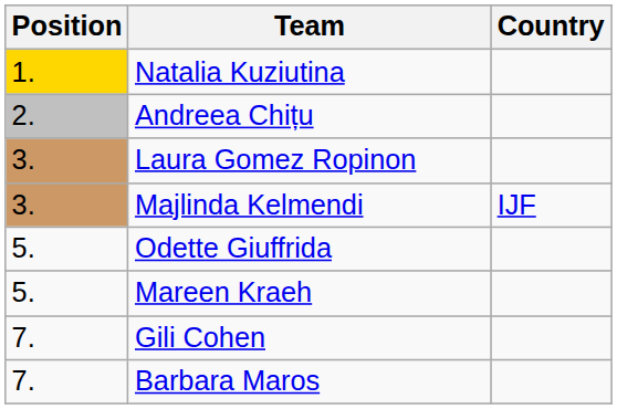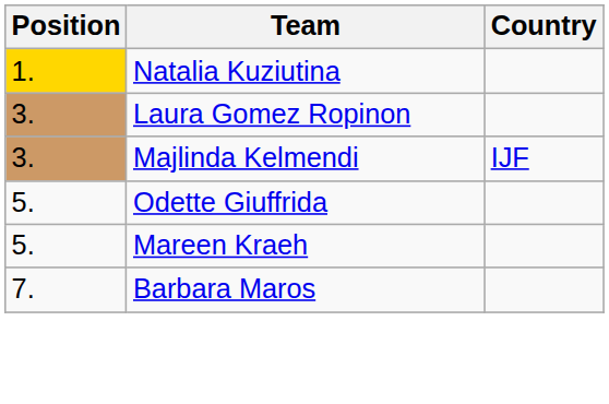- row: 2. | Andreea Chițu
- row: 7. | Gili Cohen
